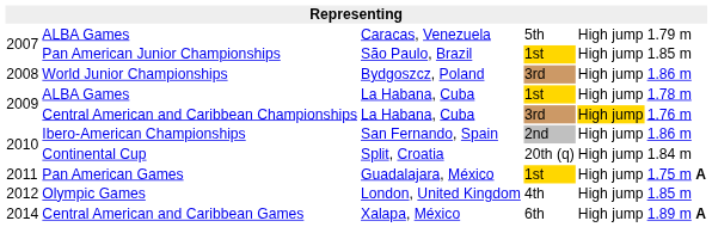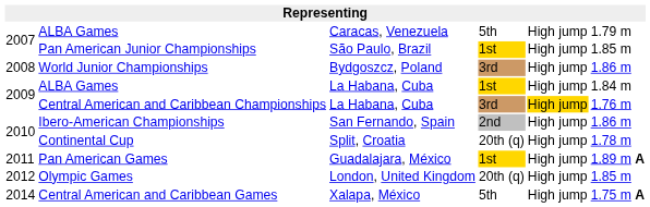ALBA Games / La Habana, Cuba | column 6: 1.78 m -> 1.84 m
Continental Cup | column 6: 1.84 m -> 1.78 m
Pan American Games | column 6: 1.75 m A -> 1.89 m A
Olympic Games | column 4: 4th -> 20th (q)
Central American and Caribbean Games | column 4: 6th -> 5th
Central American and Caribbean Games | column 6: 1.89 m A -> 1.75 m A
